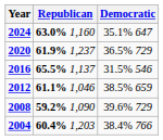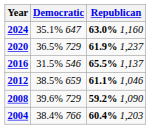columns swapped: Republican <-> Democratic
